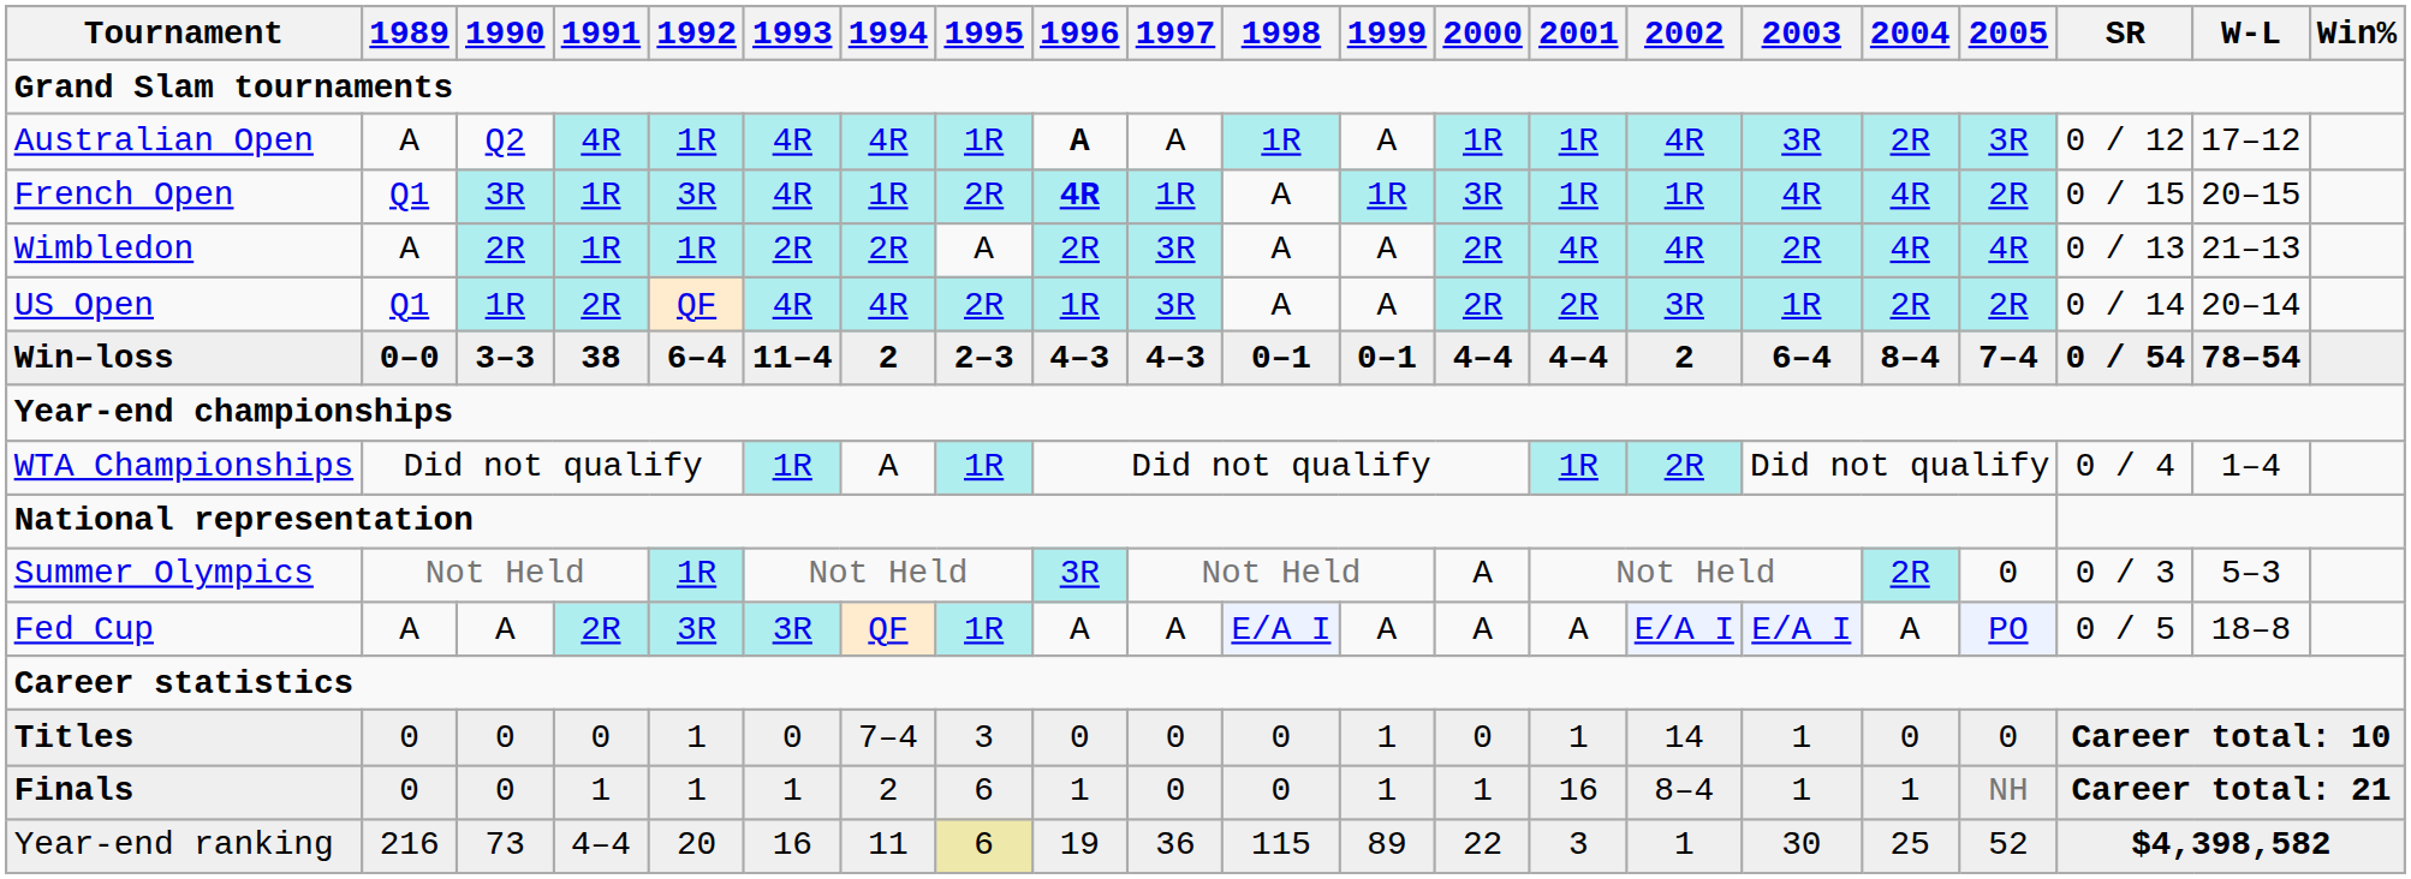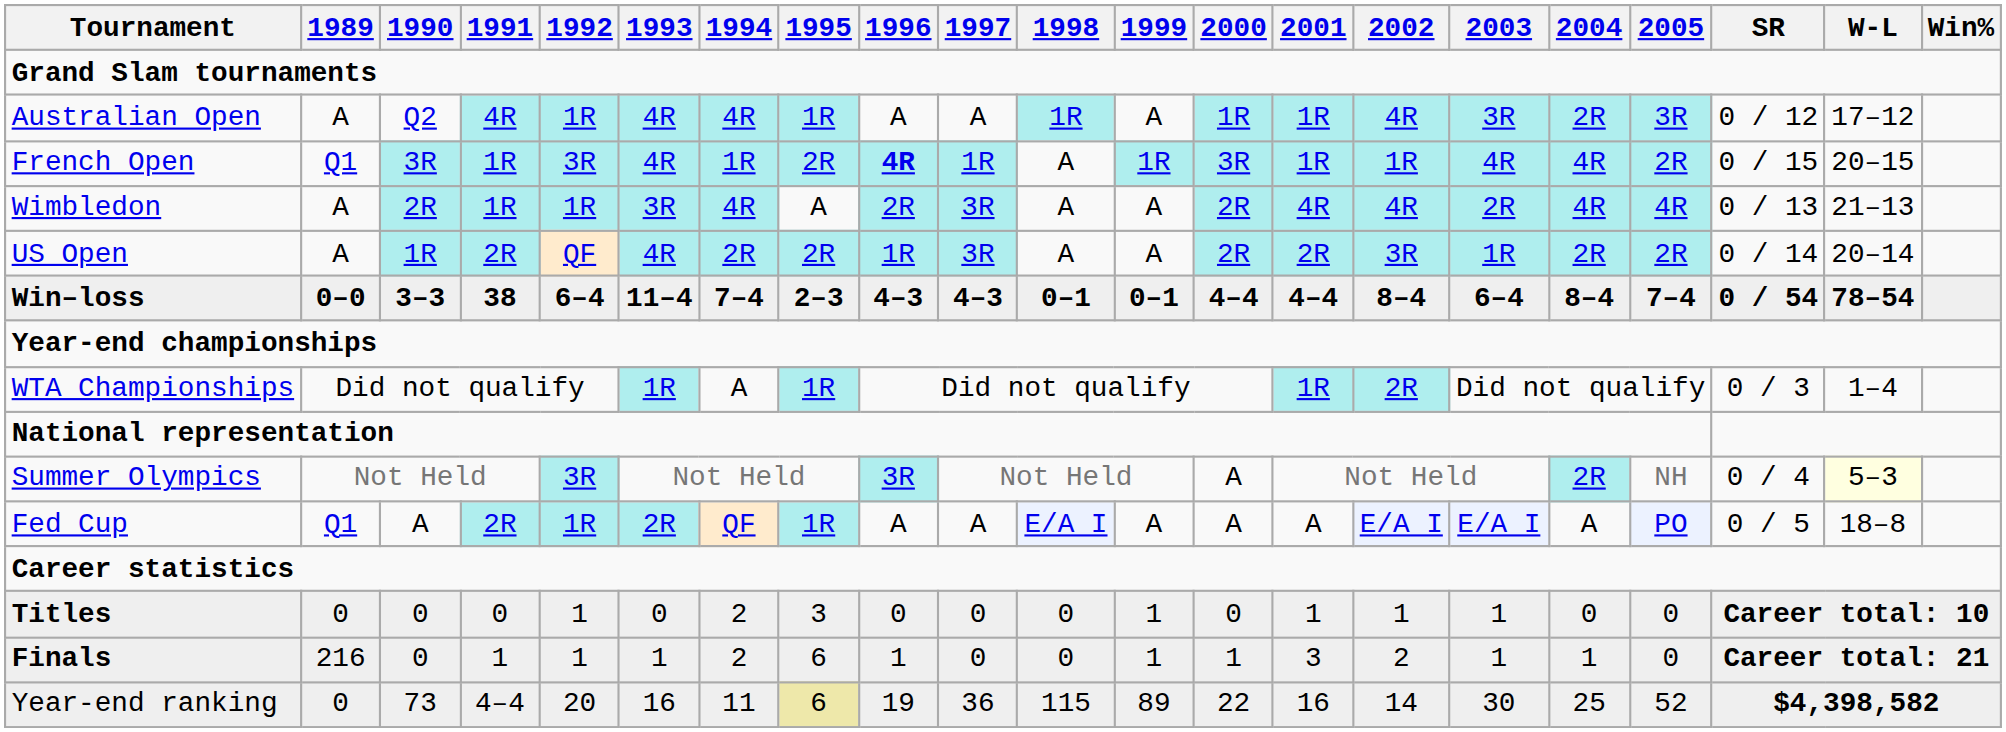Australian Open | 1996: bold -> normal
Wimbledon | 1993: 2R -> 3R
Wimbledon | 1994: 2R -> 4R
US Open | 1989: Q1 -> A
US Open | 1994: 4R -> 2R
Win–loss | 1994: 2 -> 7–4
Win–loss | 2002: 2 -> 8–4
WTA Championships | SR: 0 / 4 -> 0 / 3
Summer Olympics | 1992: 1R -> 3R
Summer Olympics | 2005: 0 -> NH
Summer Olympics | SR: 0 / 3 -> 0 / 4
Summer Olympics | W-L: no background -> lightyellow background
Fed Cup | 1989: A -> Q1
Fed Cup | 1992: 3R -> 1R
Fed Cup | 1993: 3R -> 2R
Titles | 1994: 7–4 -> 2
Titles | 2002: 14 -> 1
Finals | 1989: 0 -> 216
Finals | 2001: 16 -> 3
Finals | 2002: 8–4 -> 2
Finals | 2005: NH -> 0
Year-end ranking | 1989: 216 -> 0
Year-end ranking | 2001: 3 -> 16
Year-end ranking | 2002: 1 -> 14
